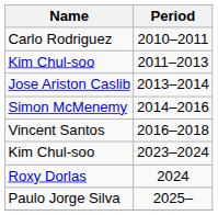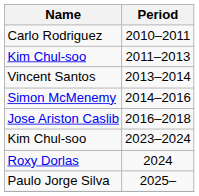2013–2014 | Name: Jose Ariston Caslib -> Vincent Santos
2016–2018 | Name: Vincent Santos -> Jose Ariston Caslib
